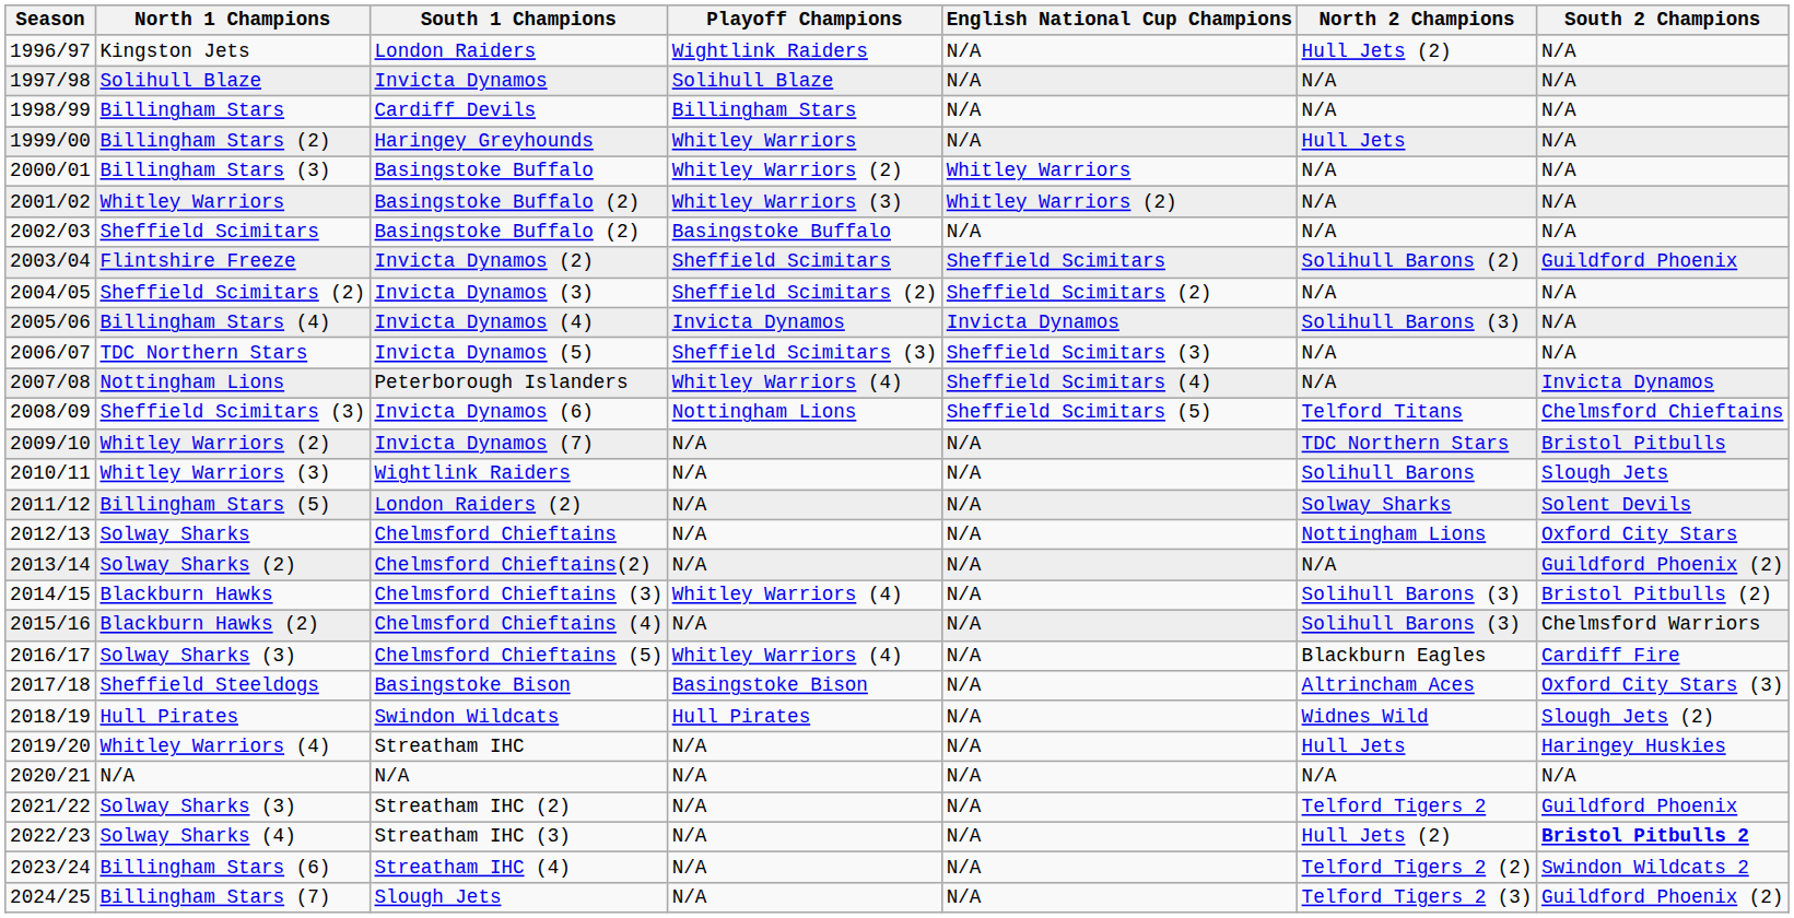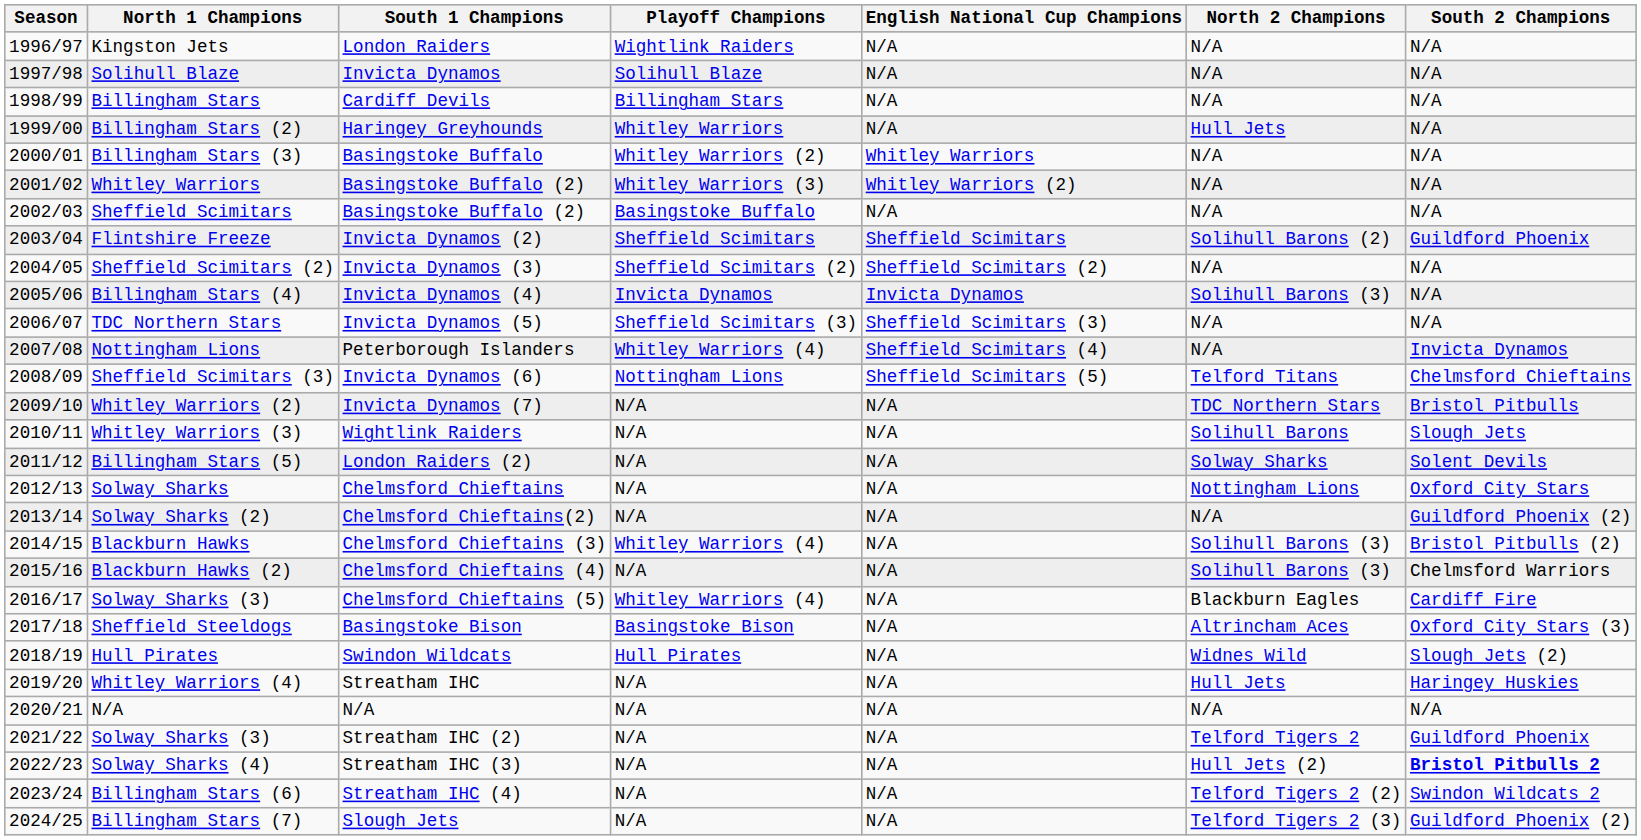Kingston Jets | North 2 Champions: Hull Jets (2) -> N/A
